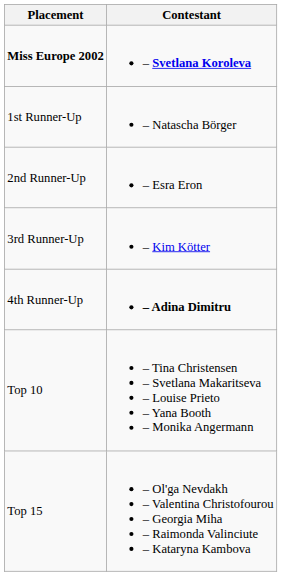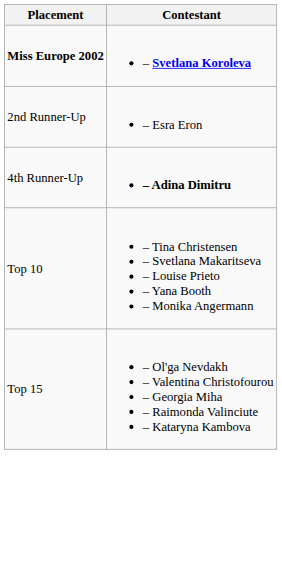- row: 1st Runner-Up | – Natascha Börger
- row: 3rd Runner-Up | – Kim Kötter
